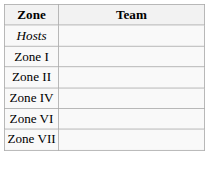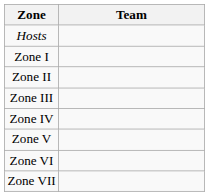+ row: Zone III
+ row: Zone V
